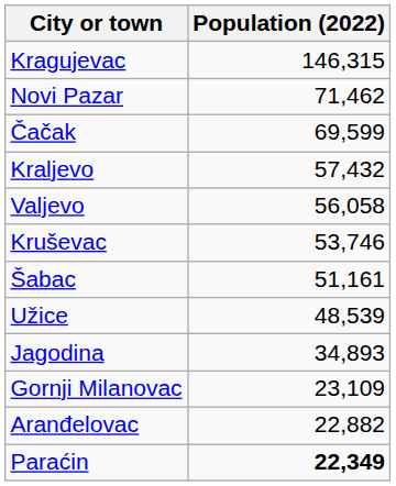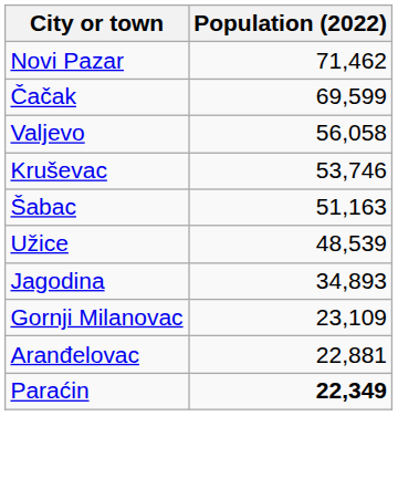- row: Kragujevac | 146,315
- row: Kraljevo | 57,432
Šabac | Population (2022): 51,161 -> 51,163
Aranđelovac | Population (2022): 22,882 -> 22,881
